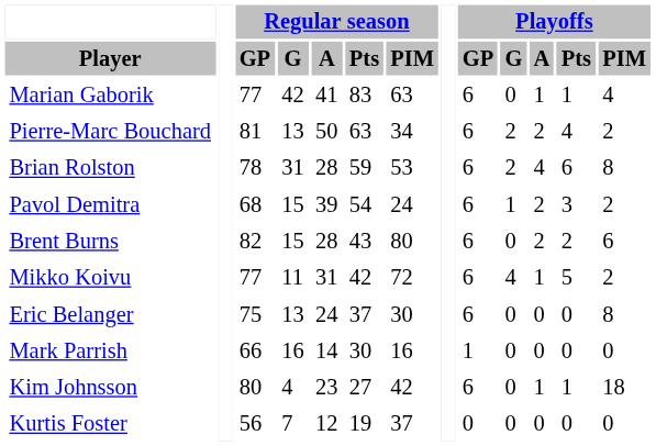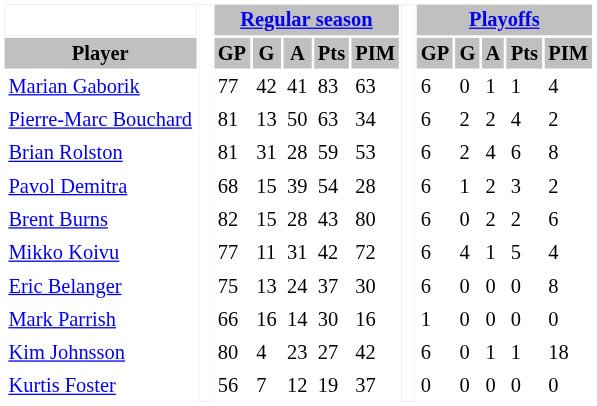Brian Rolston | Regular season / GP: 78 -> 81
Pavol Demitra | Regular season / PIM: 24 -> 28
Mikko Koivu | Playoffs / PIM: 2 -> 4
